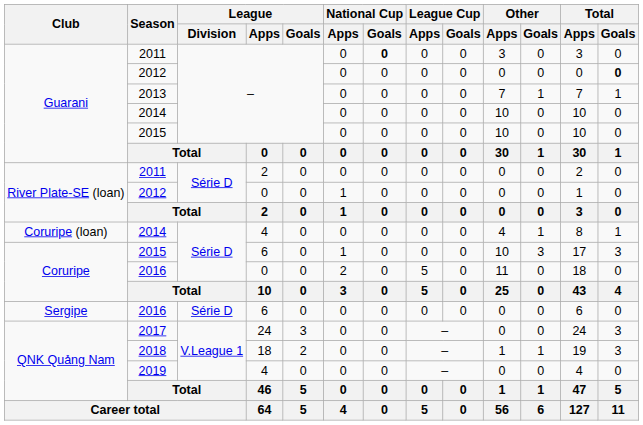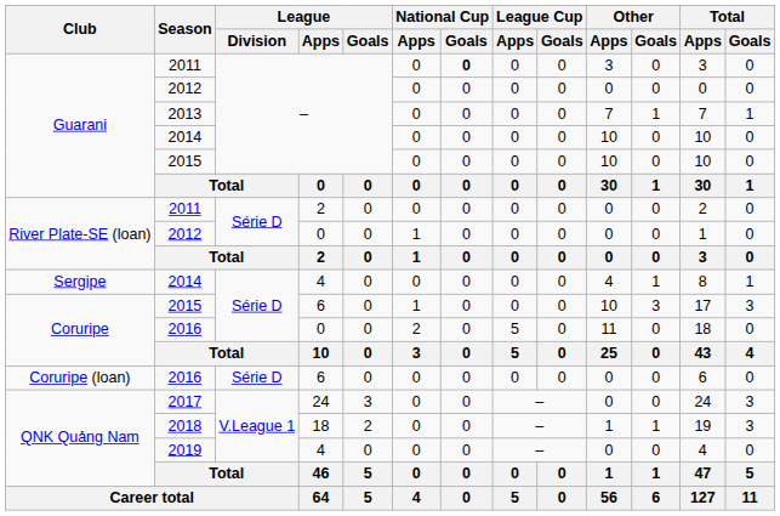2012 / – | Total / Goals: bold -> normal
2014 / 4 | Club: Coruripe (loan) -> Sergipe
2016 / 6 | Club: Sergipe -> Coruripe (loan)
